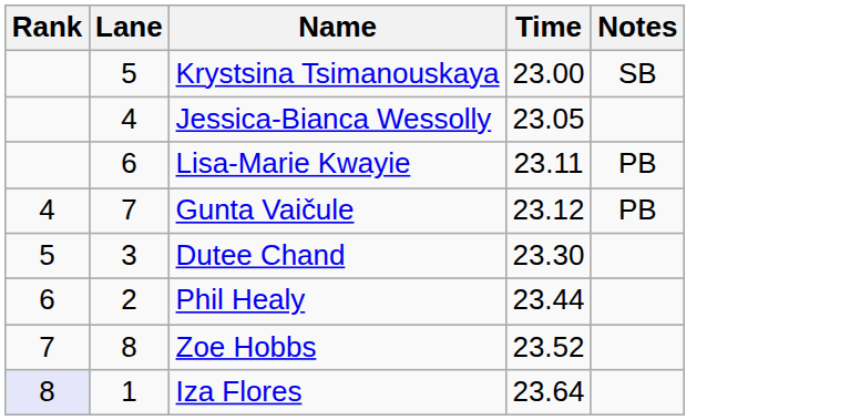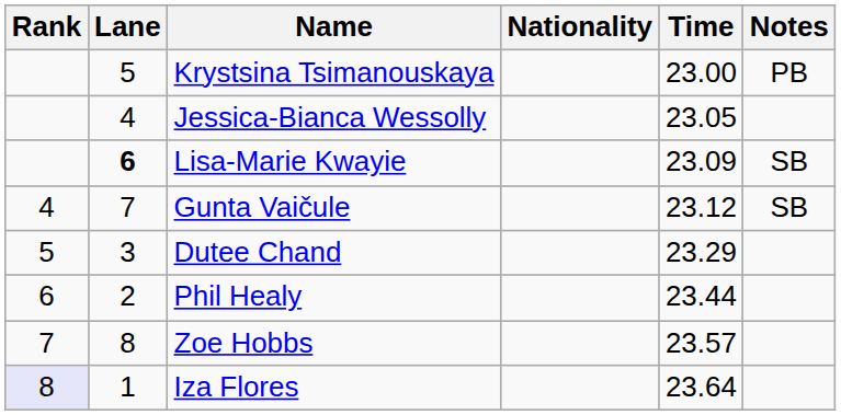+ column: Nationality
Krystsina Tsimanouskaya | Notes: SB -> PB
Lisa-Marie Kwayie | Lane: normal -> bold
Lisa-Marie Kwayie | Time: 23.11 -> 23.09
Lisa-Marie Kwayie | Notes: PB -> SB
Gunta Vaičule | Notes: PB -> SB
Dutee Chand | Time: 23.30 -> 23.29
Zoe Hobbs | Time: 23.52 -> 23.57
